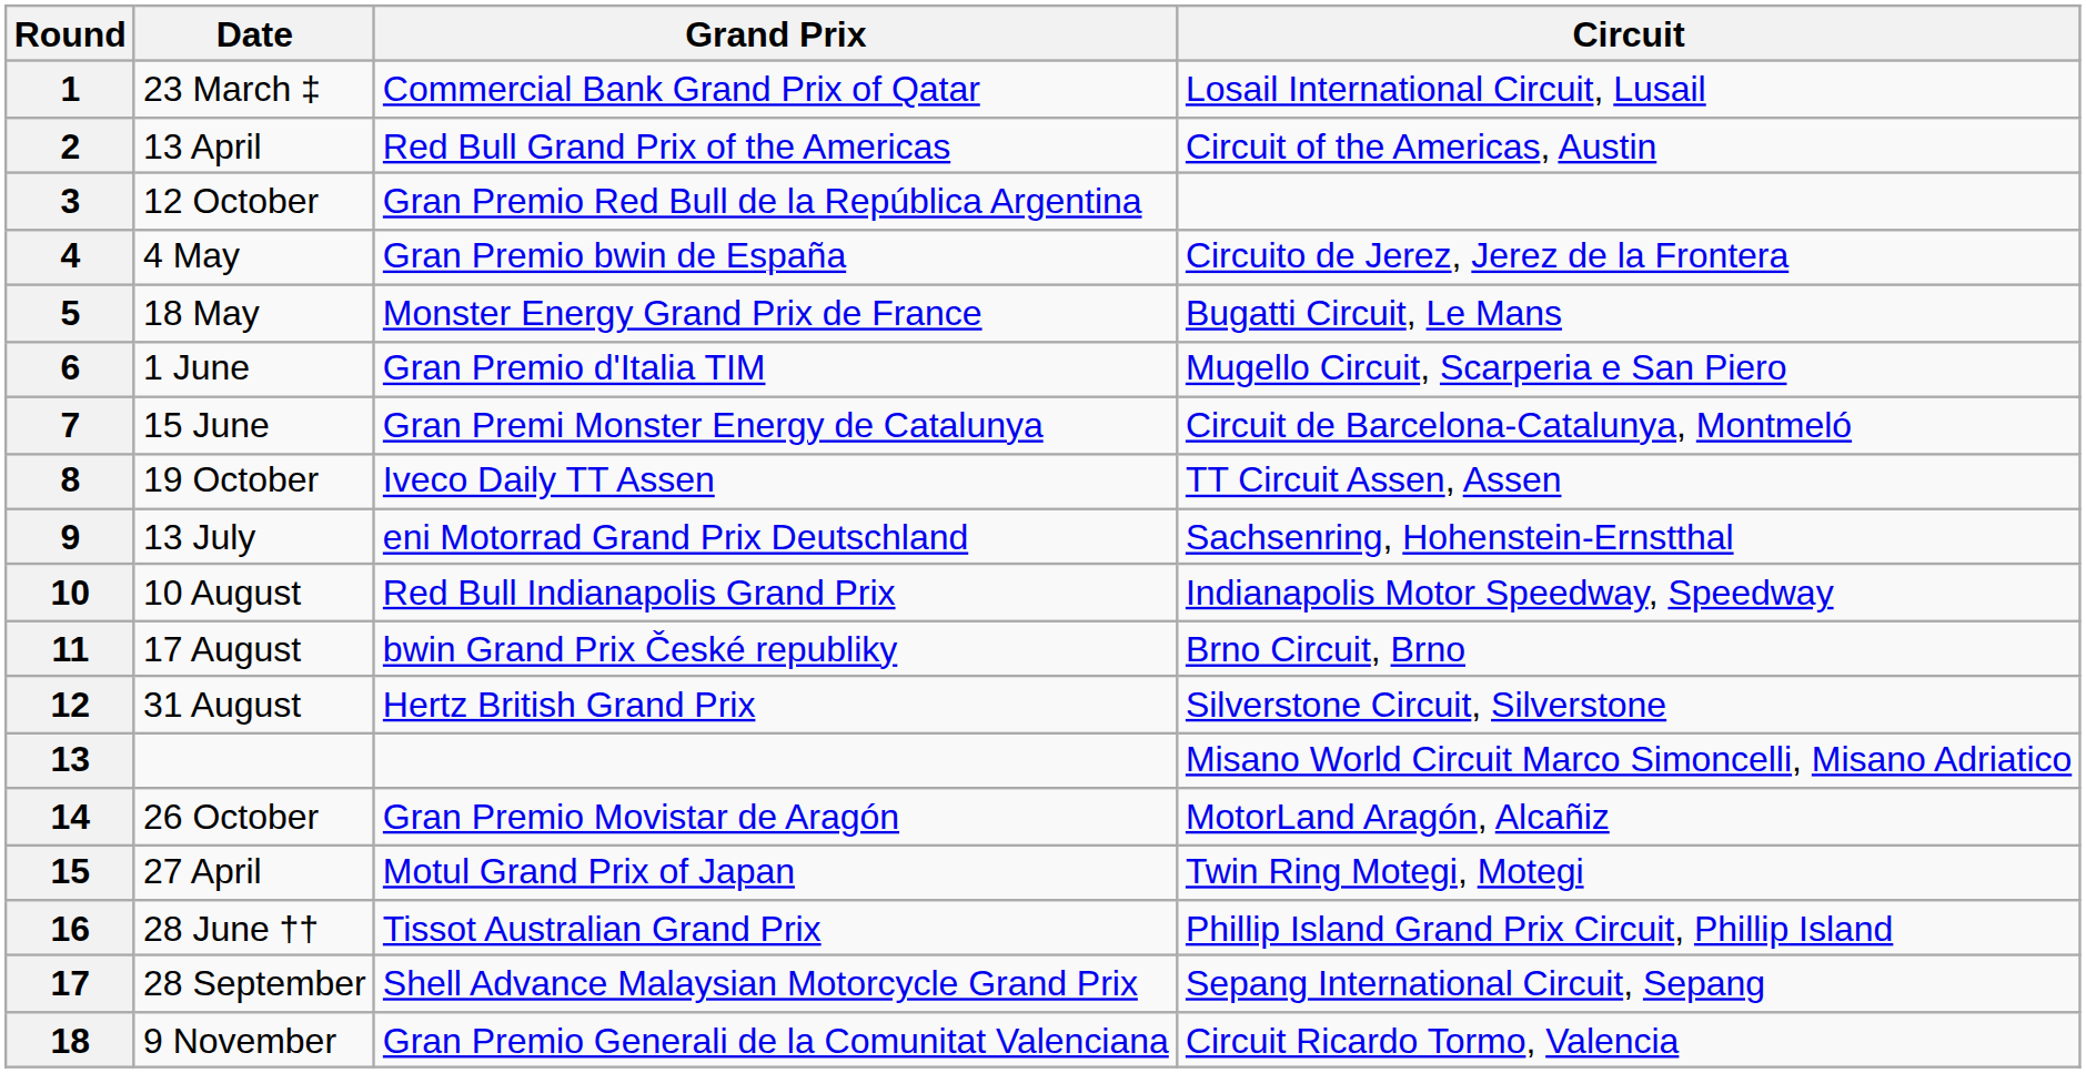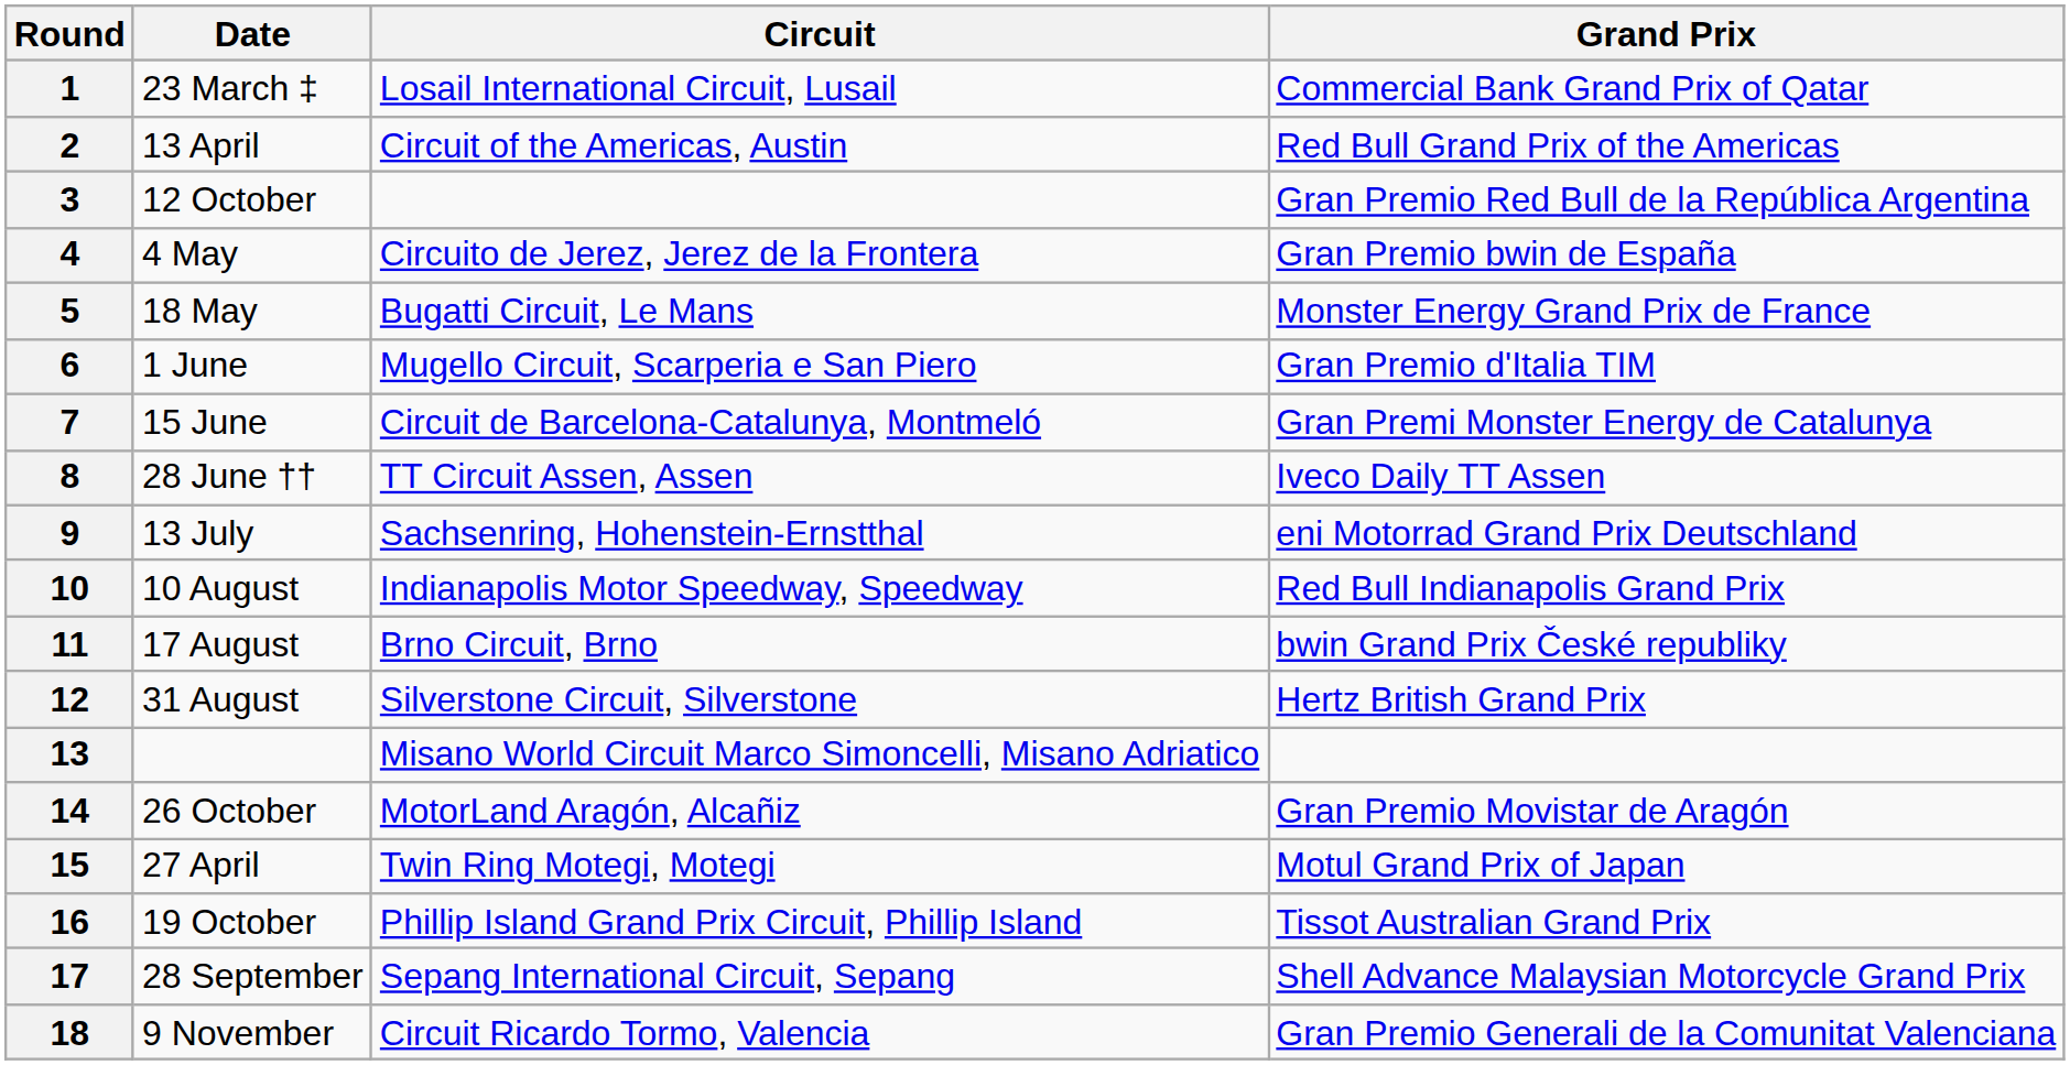columns swapped: Grand Prix <-> Circuit
8 | Date: 19 October -> 28 June ††
16 | Date: 28 June †† -> 19 October
